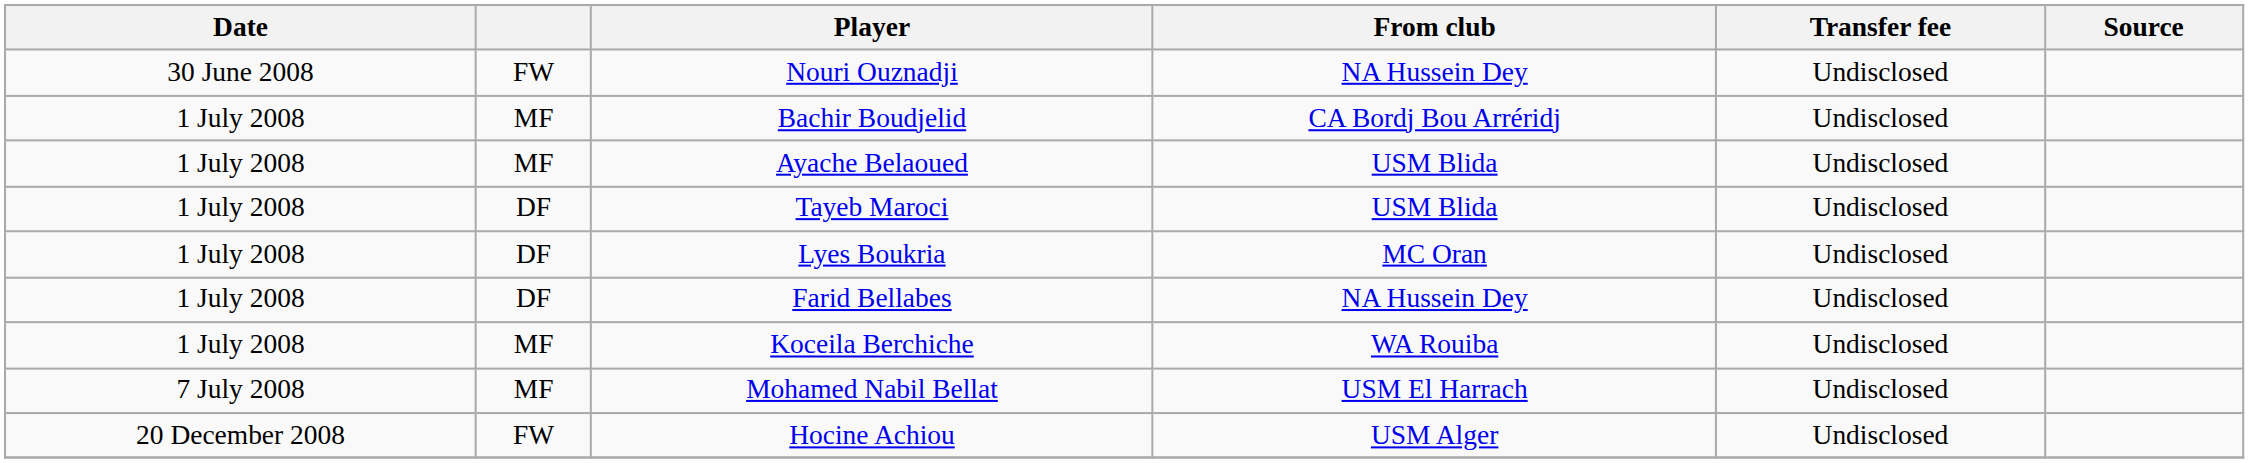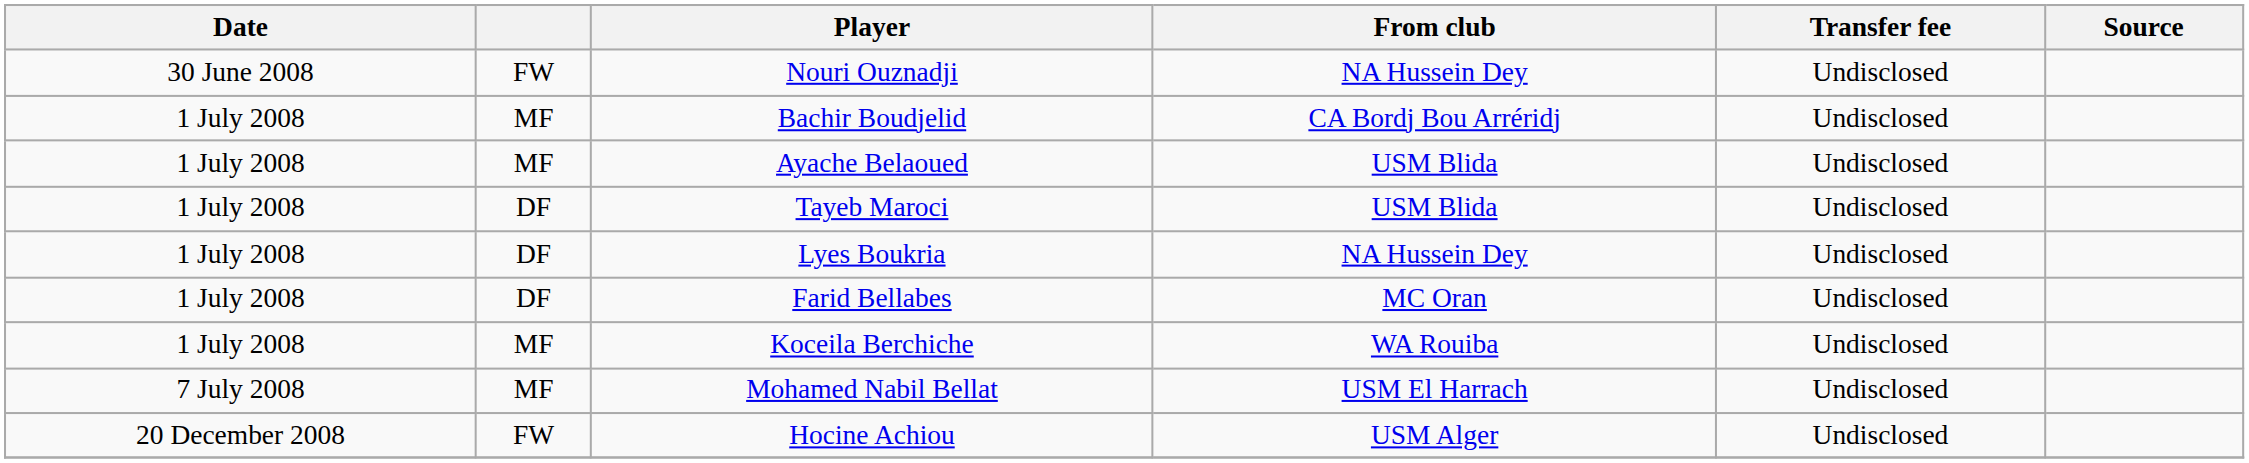Lyes Boukria | From club: MC Oran -> NA Hussein Dey
Farid Bellabes | From club: NA Hussein Dey -> MC Oran
